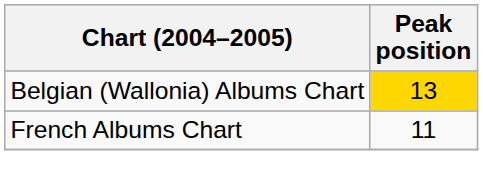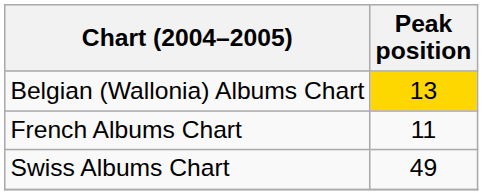+ row: Swiss Albums Chart | 49
